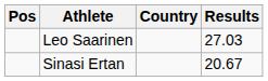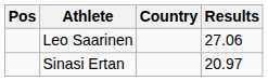Leo Saarinen | Results: 27.03 -> 27.06
Sinasi Ertan | Results: 20.67 -> 20.97
